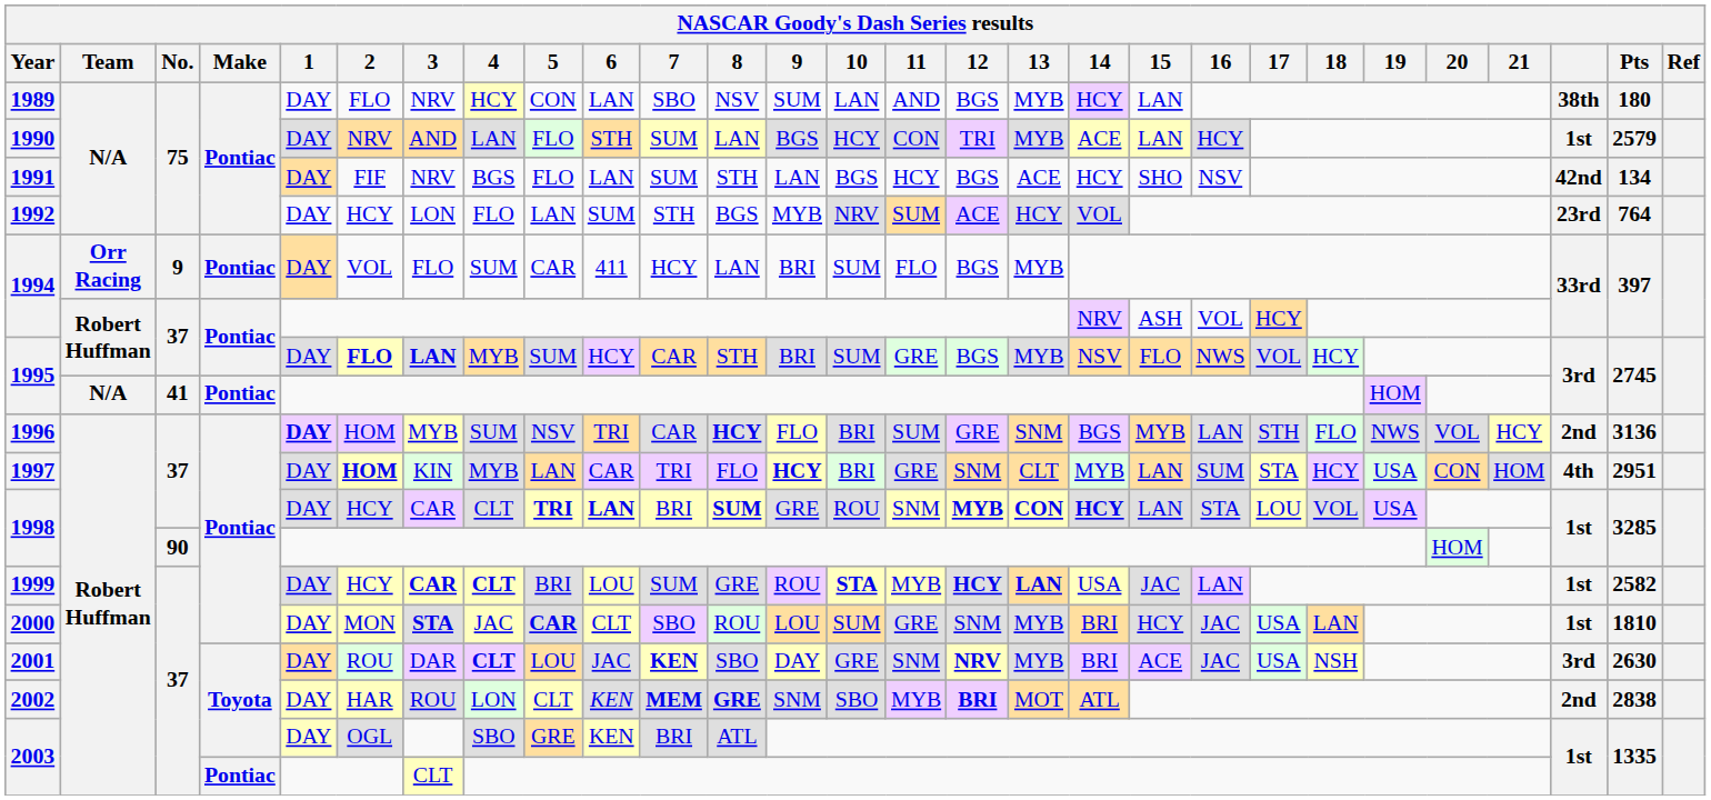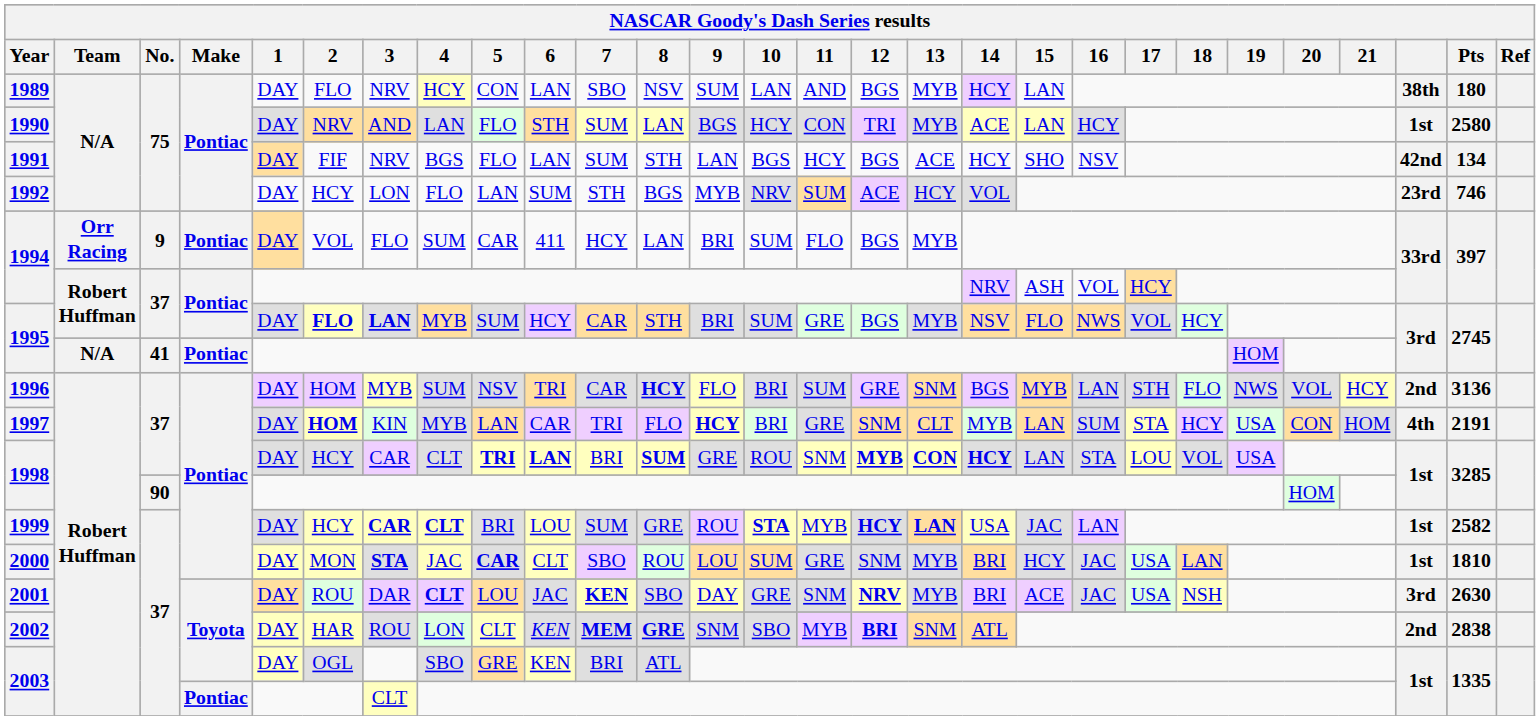1990 | Pts: 2579 -> 2580
1992 | Pts: 764 -> 746
1996 | 1: bold -> normal
1997 | Pts: 2951 -> 2191
2002 | 13: MOT -> SNM
